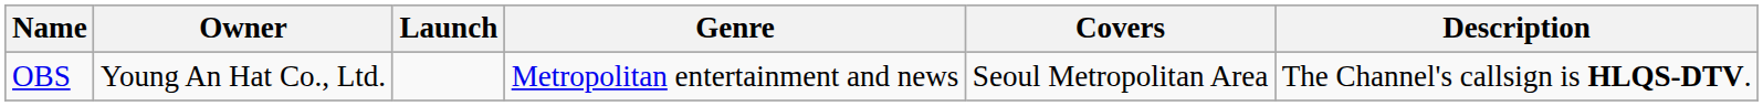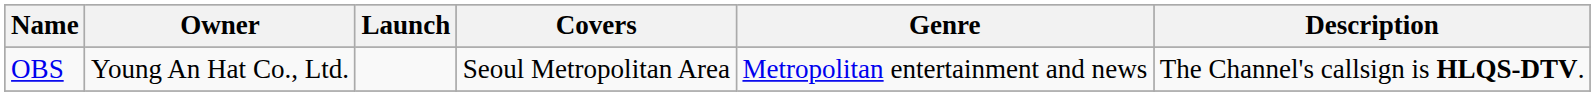columns swapped: Covers <-> Genre
